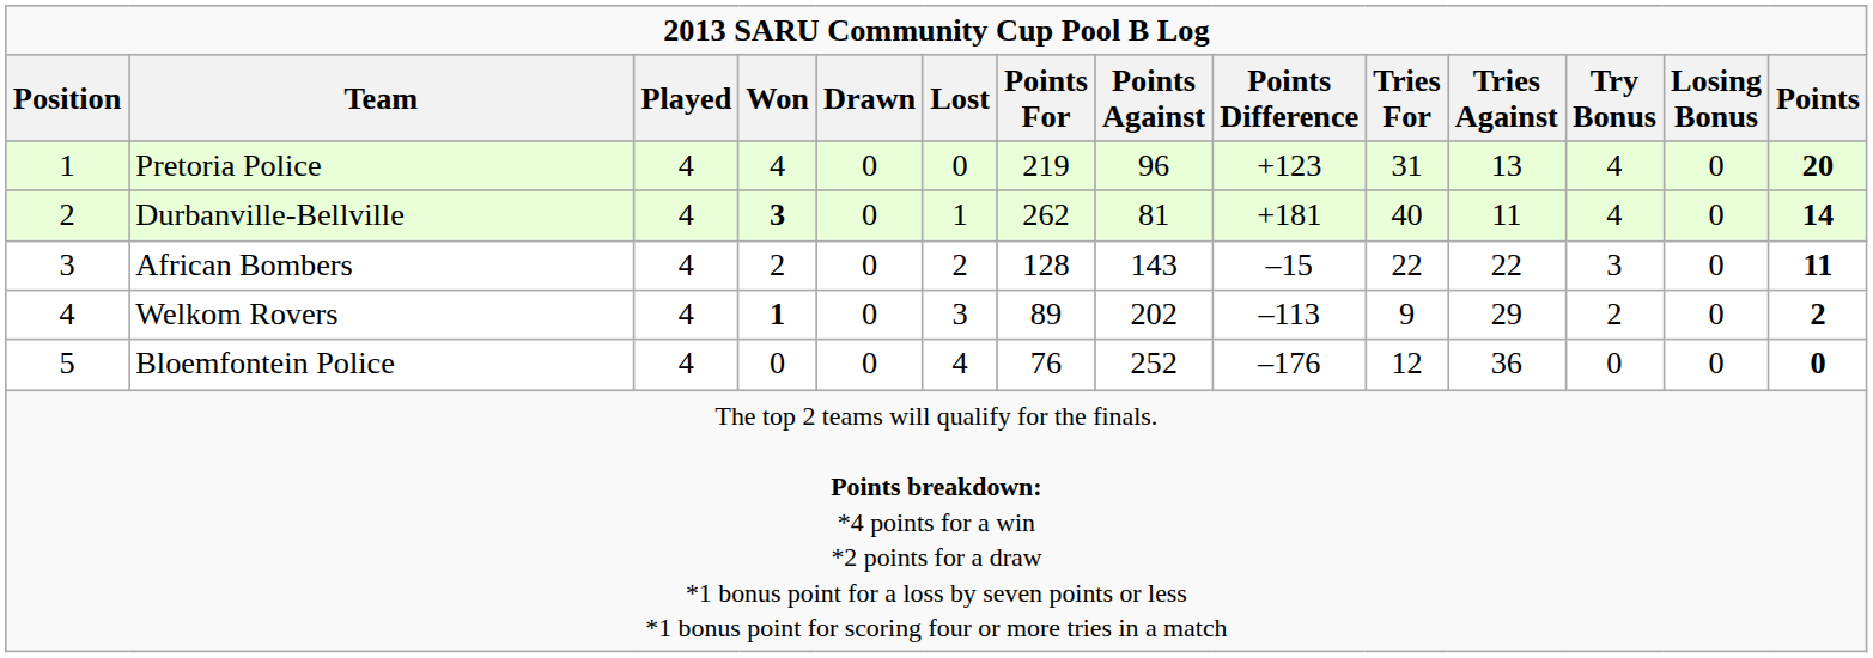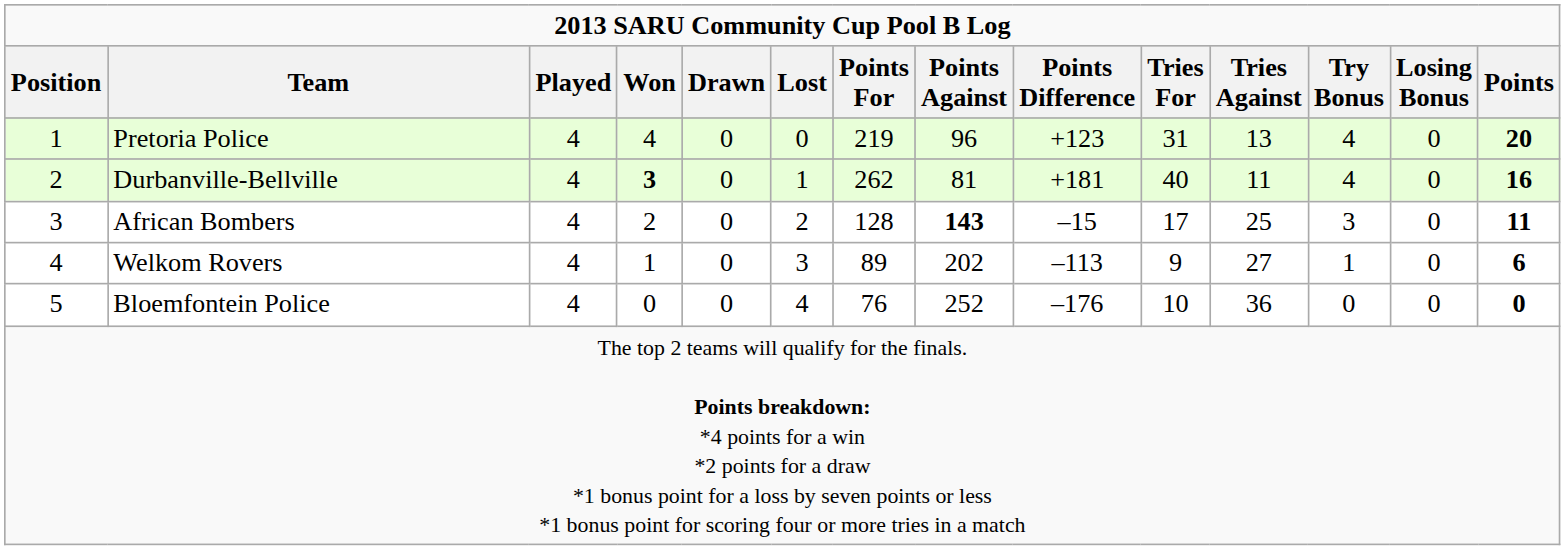Durbanville-Bellville | Points: 14 -> 16
African Bombers | Points Against: normal -> bold
African Bombers | Tries For: 22 -> 17
African Bombers | Tries Against: 22 -> 25
Welkom Rovers | Won: bold -> normal
Welkom Rovers | Tries Against: 29 -> 27
Welkom Rovers | Try Bonus: 2 -> 1
Welkom Rovers | Points: 2 -> 6
Bloemfontein Police | Tries For: 12 -> 10
